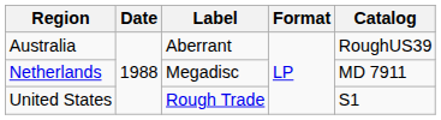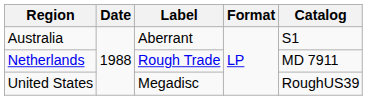Australia | Catalog: RoughUS39 -> S1
Netherlands | Label: Megadisc -> Rough Trade
United States | Label: Rough Trade -> Megadisc
United States | Catalog: S1 -> RoughUS39
